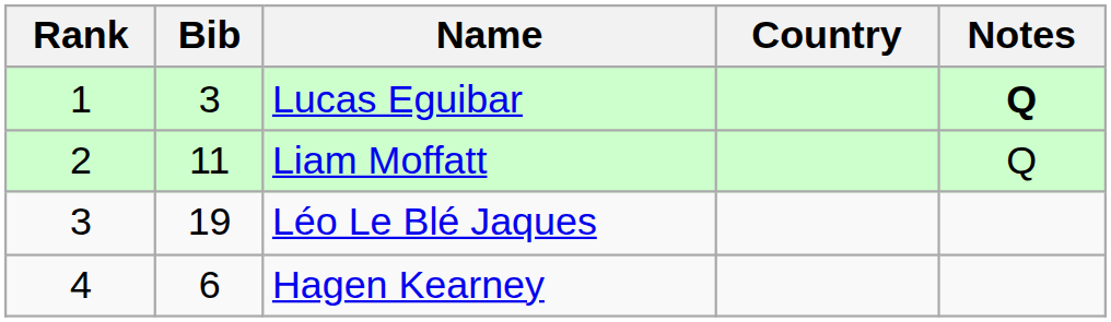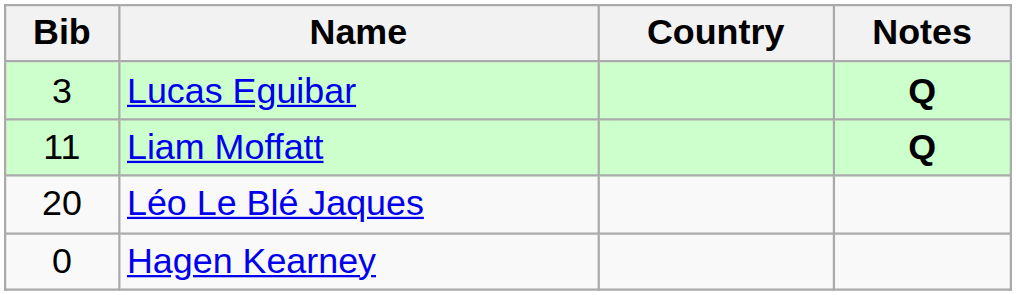- column: Rank | 1 | 2 | 3 | 4
Liam Moffatt | Notes: normal -> bold
Léo Le Blé Jaques | Bib: 19 -> 20
Hagen Kearney | Bib: 6 -> 0
